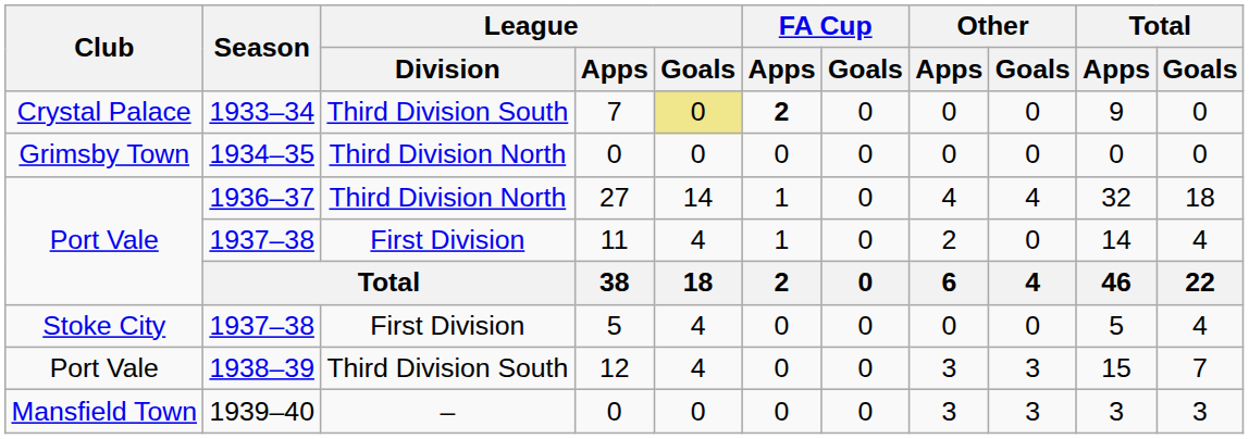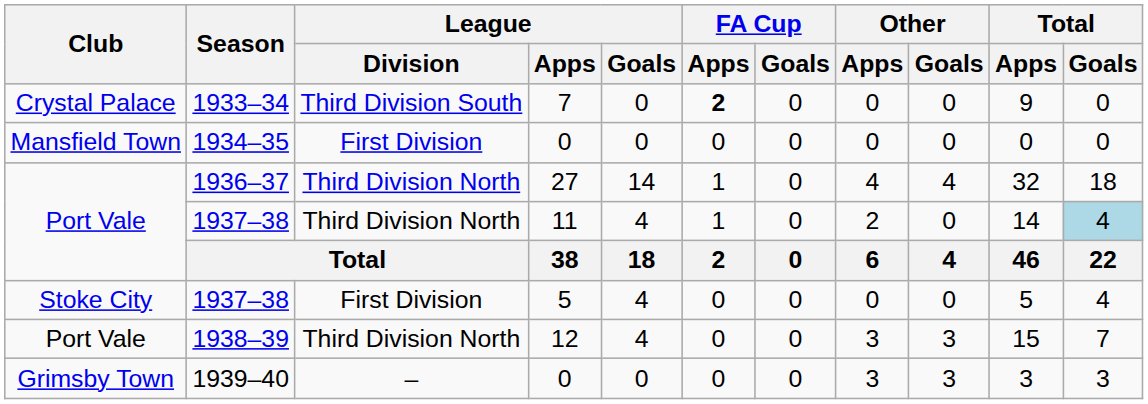1933–34 | League / Goals: khaki background -> no background
1934–35 | Club: Grimsby Town -> Mansfield Town
1934–35 | League / Division: Third Division North -> First Division
1937–38 / 11 | League / Division: First Division -> Third Division North
1937–38 / 11 | Total / Goals: no background -> lightblue background
1938–39 | League / Division: Third Division South -> Third Division North
1939–40 | Club: Mansfield Town -> Grimsby Town
